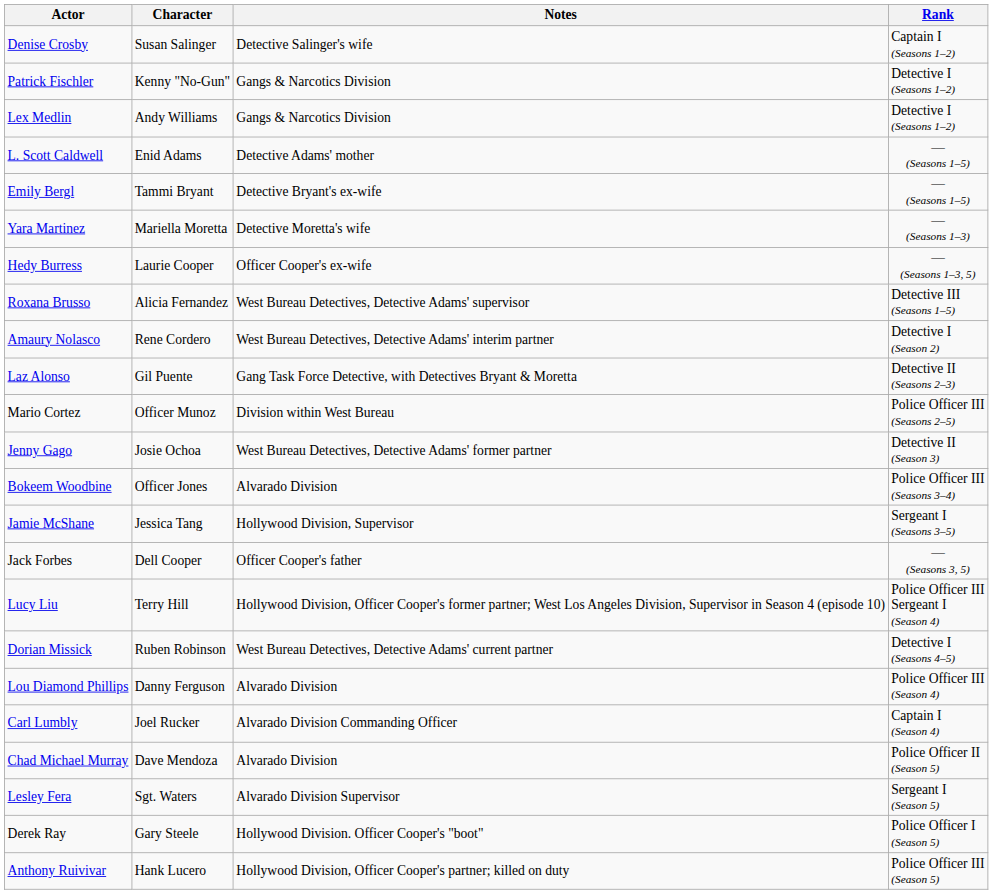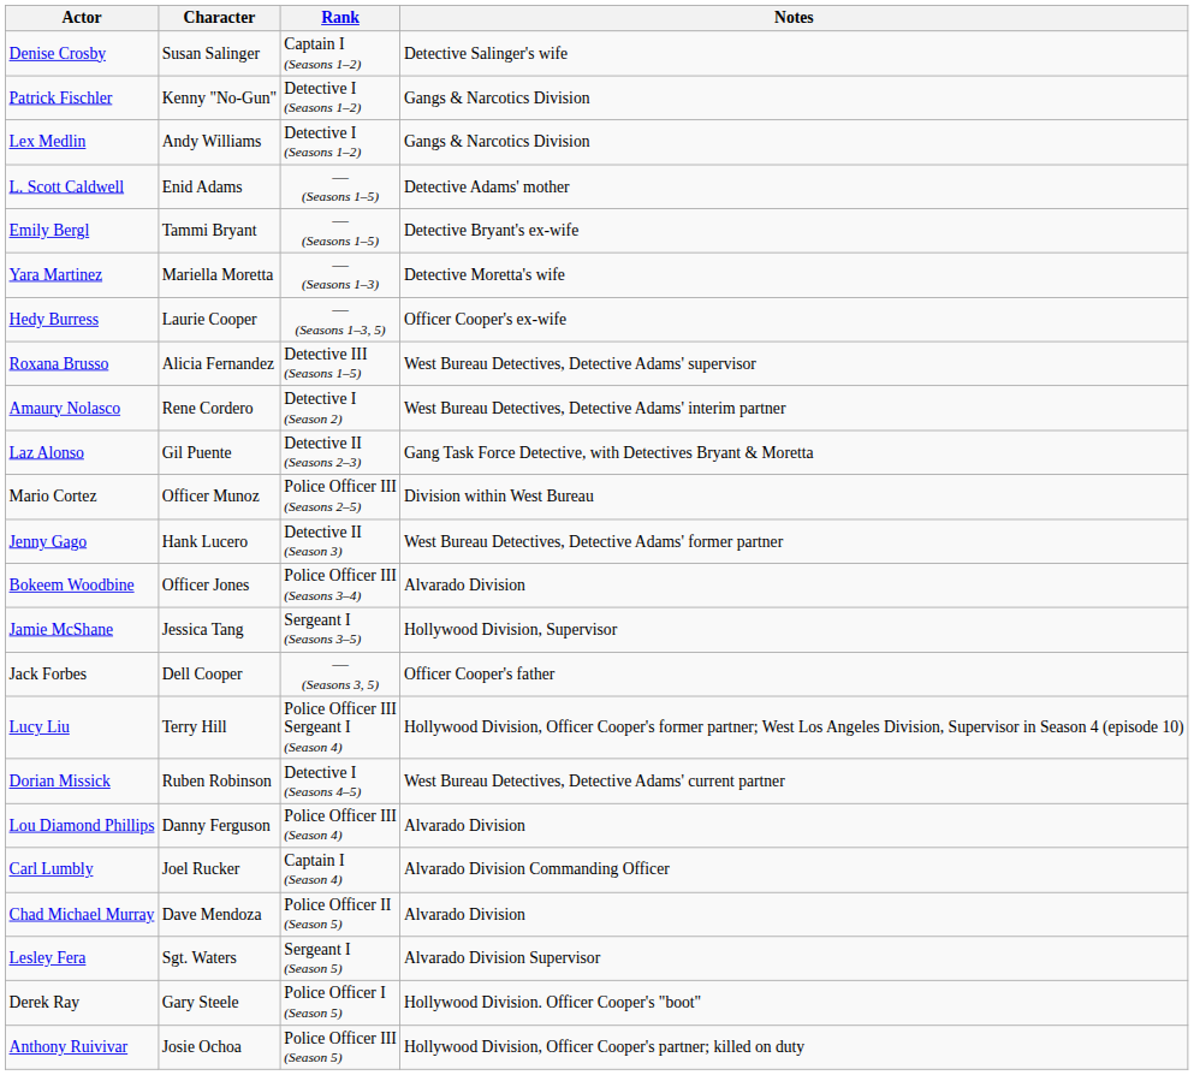columns swapped: Rank <-> Notes
Jenny Gago | Character: Josie Ochoa -> Hank Lucero
Anthony Ruivivar | Character: Hank Lucero -> Josie Ochoa
